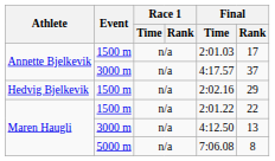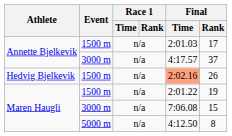Hedvig Bjelkevik | Final / Time: no background -> lightsalmon background
Hedvig Bjelkevik | Final / Rank: 29 -> 26
Maren Haugli / 1500 m | Final / Rank: 22 -> 19
Maren Haugli / 3000 m | Final / Time: 4:12.50 -> 7:06.08
Maren Haugli / 3000 m | Final / Rank: 13 -> 15
Maren Haugli / 5000 m | Final / Time: 7:06.08 -> 4:12.50
